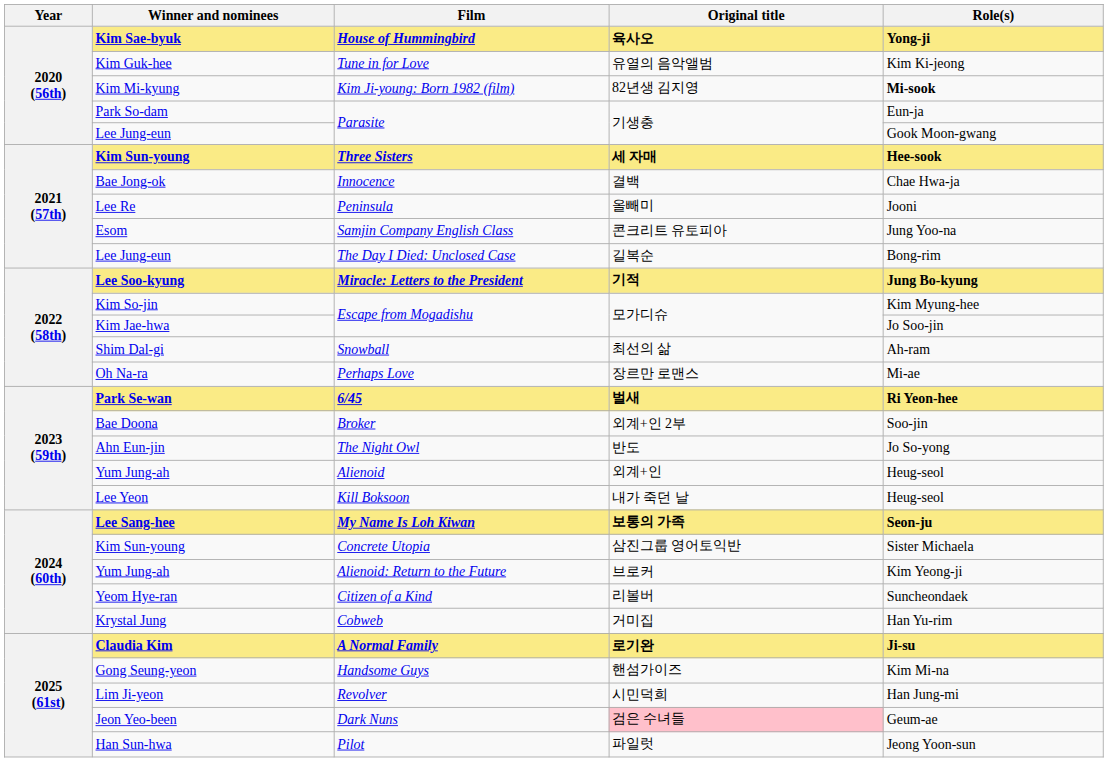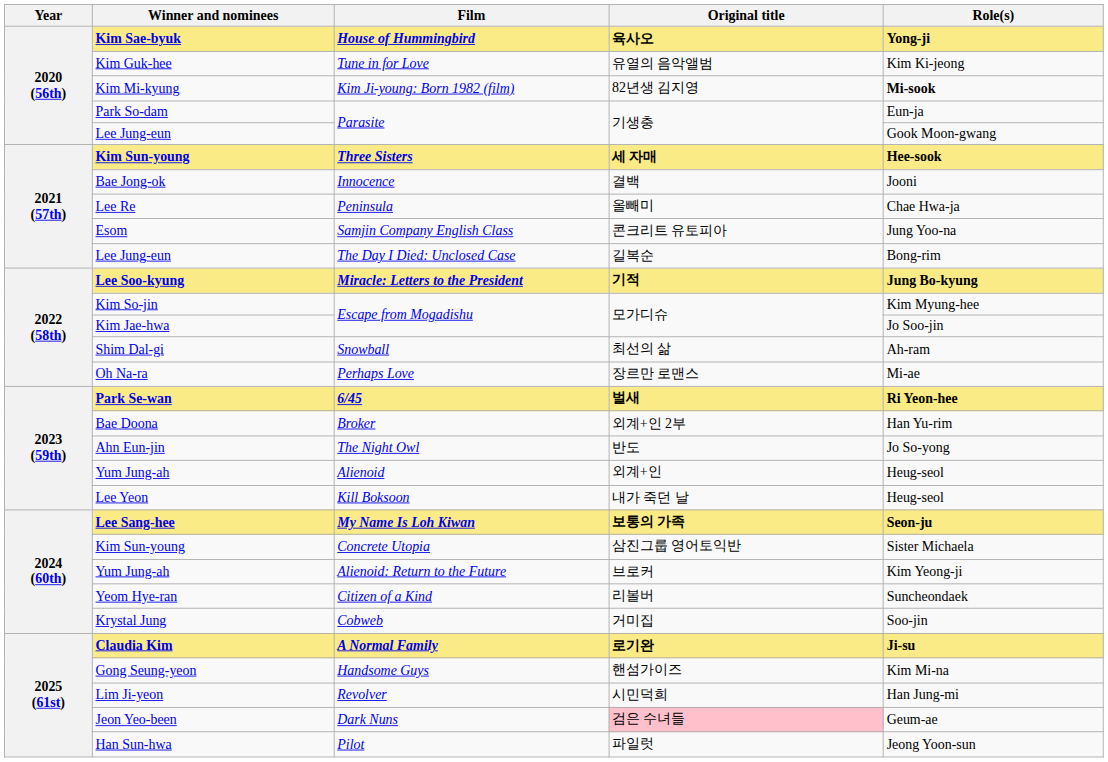Innocence | Role(s): Chae Hwa-ja -> Jooni
Peninsula | Role(s): Jooni -> Chae Hwa-ja
Broker | Role(s): Soo-jin -> Han Yu-rim
Cobweb | Role(s): Han Yu-rim -> Soo-jin
